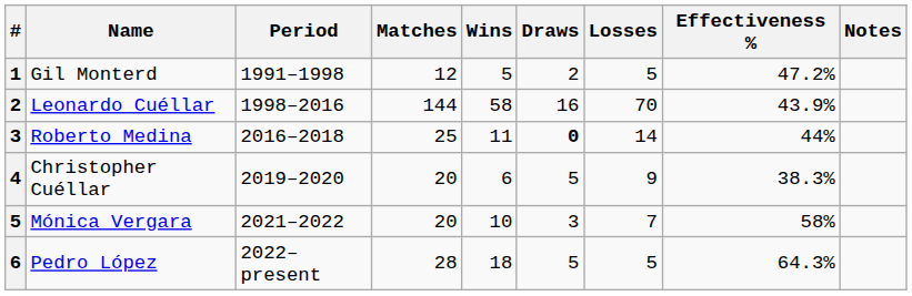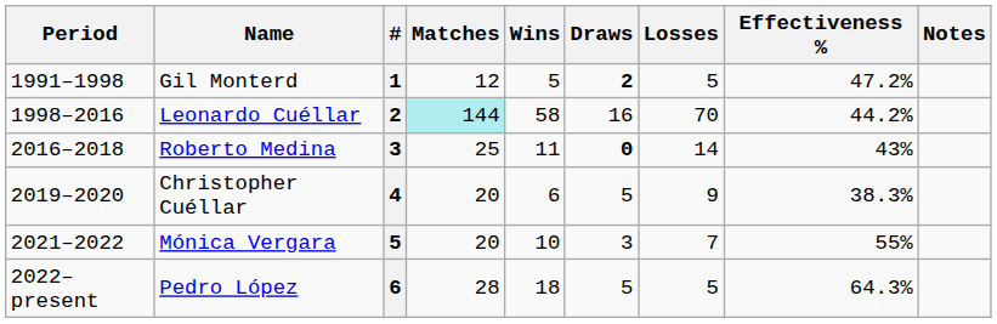columns swapped: # <-> Period
Gil Monterd | Draws: normal -> bold
Leonardo Cuéllar | Matches: no background -> paleturquoise background
Leonardo Cuéllar | Effectiveness %: 43.9% -> 44.2%
Roberto Medina | Effectiveness %: 44% -> 43%
Mónica Vergara | Effectiveness %: 58% -> 55%
